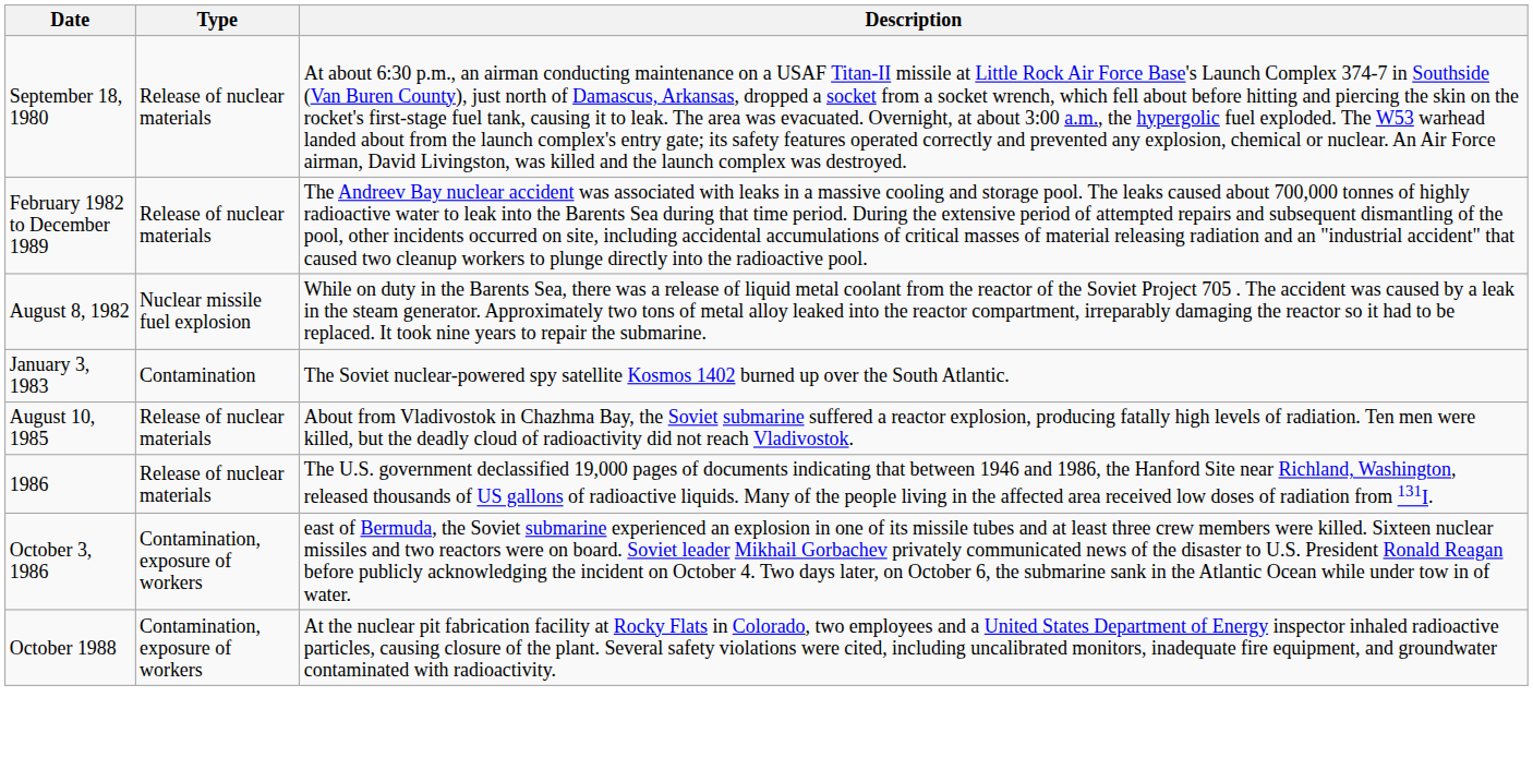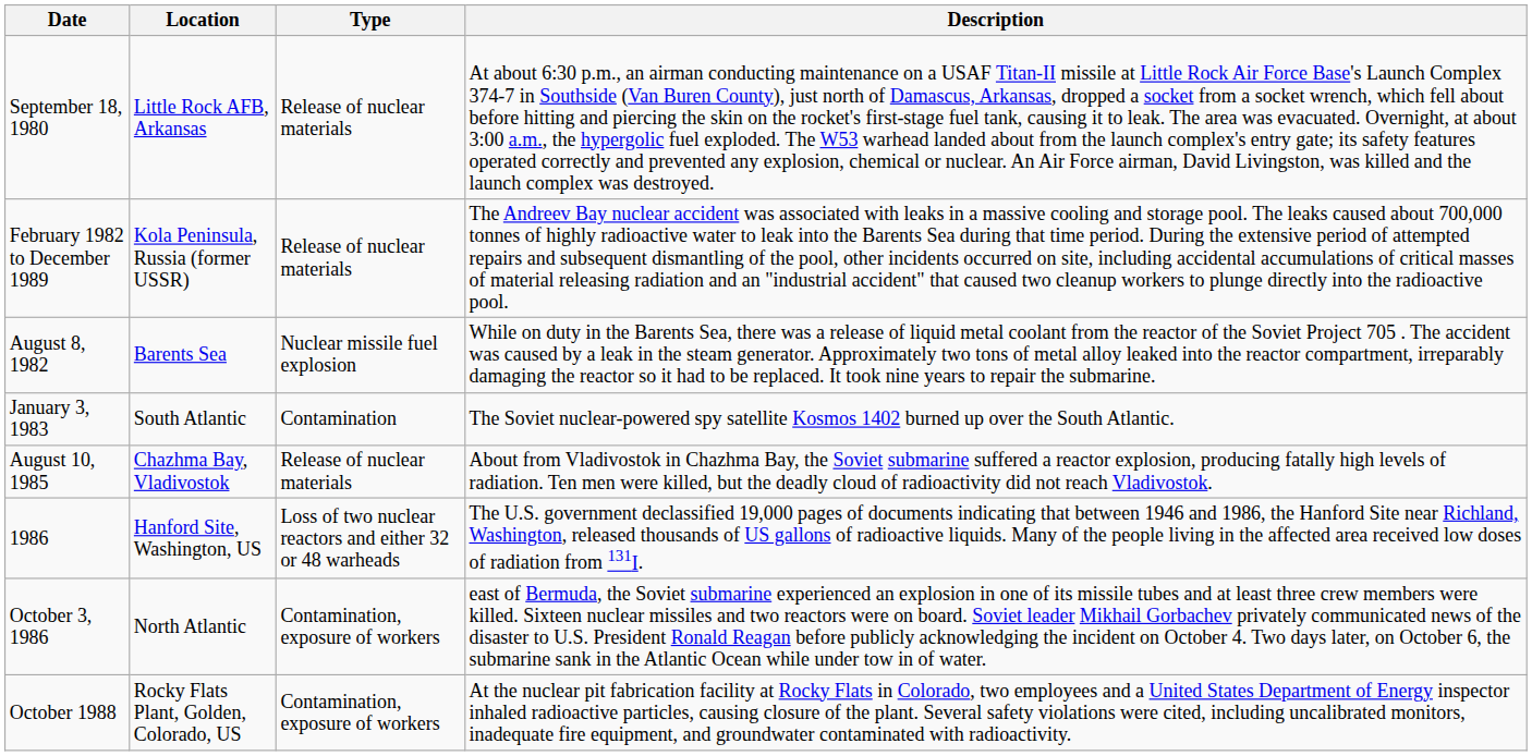+ column: Location | Little Rock AFB, Arkansas | Kola Peninsula, Russia (former USSR) | Barents Sea | South Atlantic | Chazhma Bay, Vladivostok | Hanford Site, Washington, US | North Atlantic | Rocky Flats Plant, Golden, Colorado, US
1986 | Type: Release of nuclear materials -> Loss of two nuclear reactors and either 32 or 48 warheads
